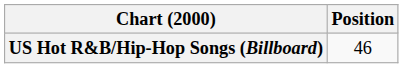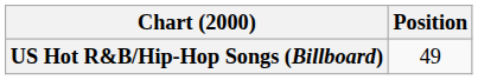US Hot R&B/Hip-Hop Songs (Billboard) | Position: 46 -> 49
